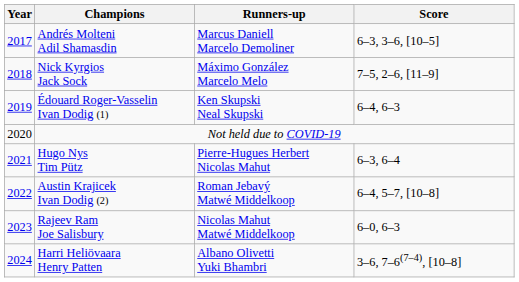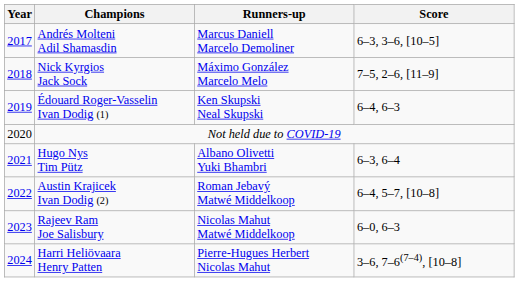Hugo Nys Tim Pütz | Runners-up: Pierre-Hugues Herbert Nicolas Mahut -> Albano Olivetti Yuki Bhambri
Harri Heliövaara Henry Patten | Runners-up: Albano Olivetti Yuki Bhambri -> Pierre-Hugues Herbert Nicolas Mahut
